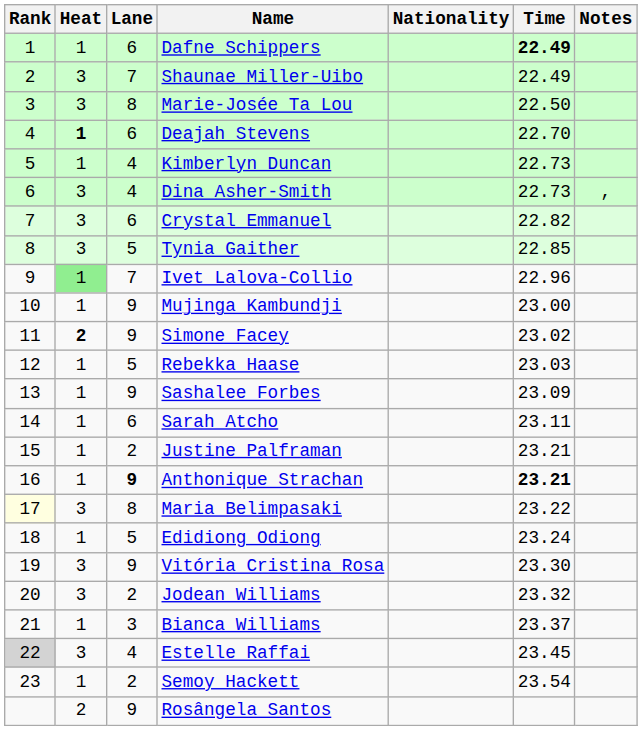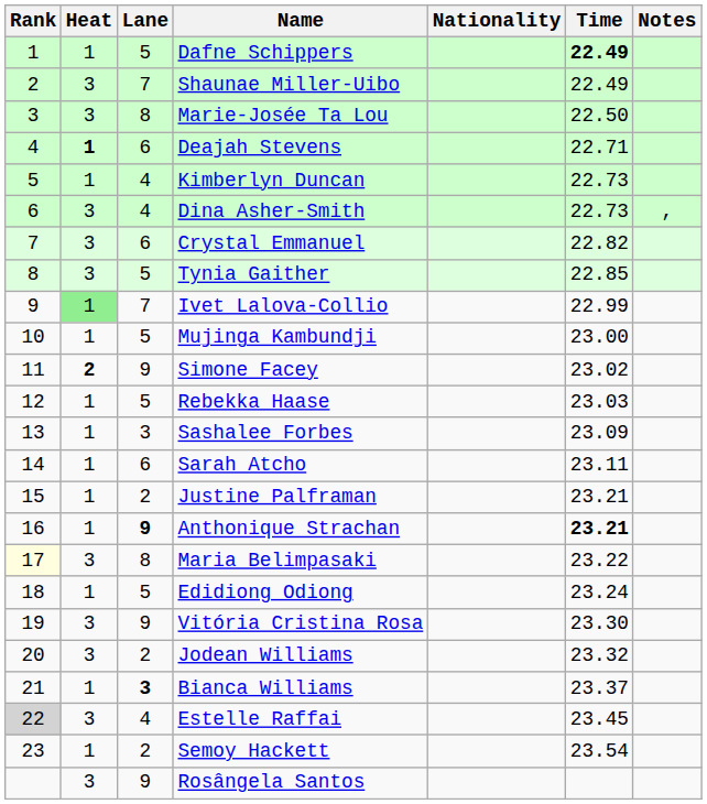Dafne Schippers | Lane: 6 -> 5
Deajah Stevens | Time: 22.70 -> 22.71
Ivet Lalova-Collio | Time: 22.96 -> 22.99
Mujinga Kambundji | Lane: 9 -> 5
Sashalee Forbes | Lane: 9 -> 3
Bianca Williams | Lane: normal -> bold
Rosângela Santos | Heat: 2 -> 3
